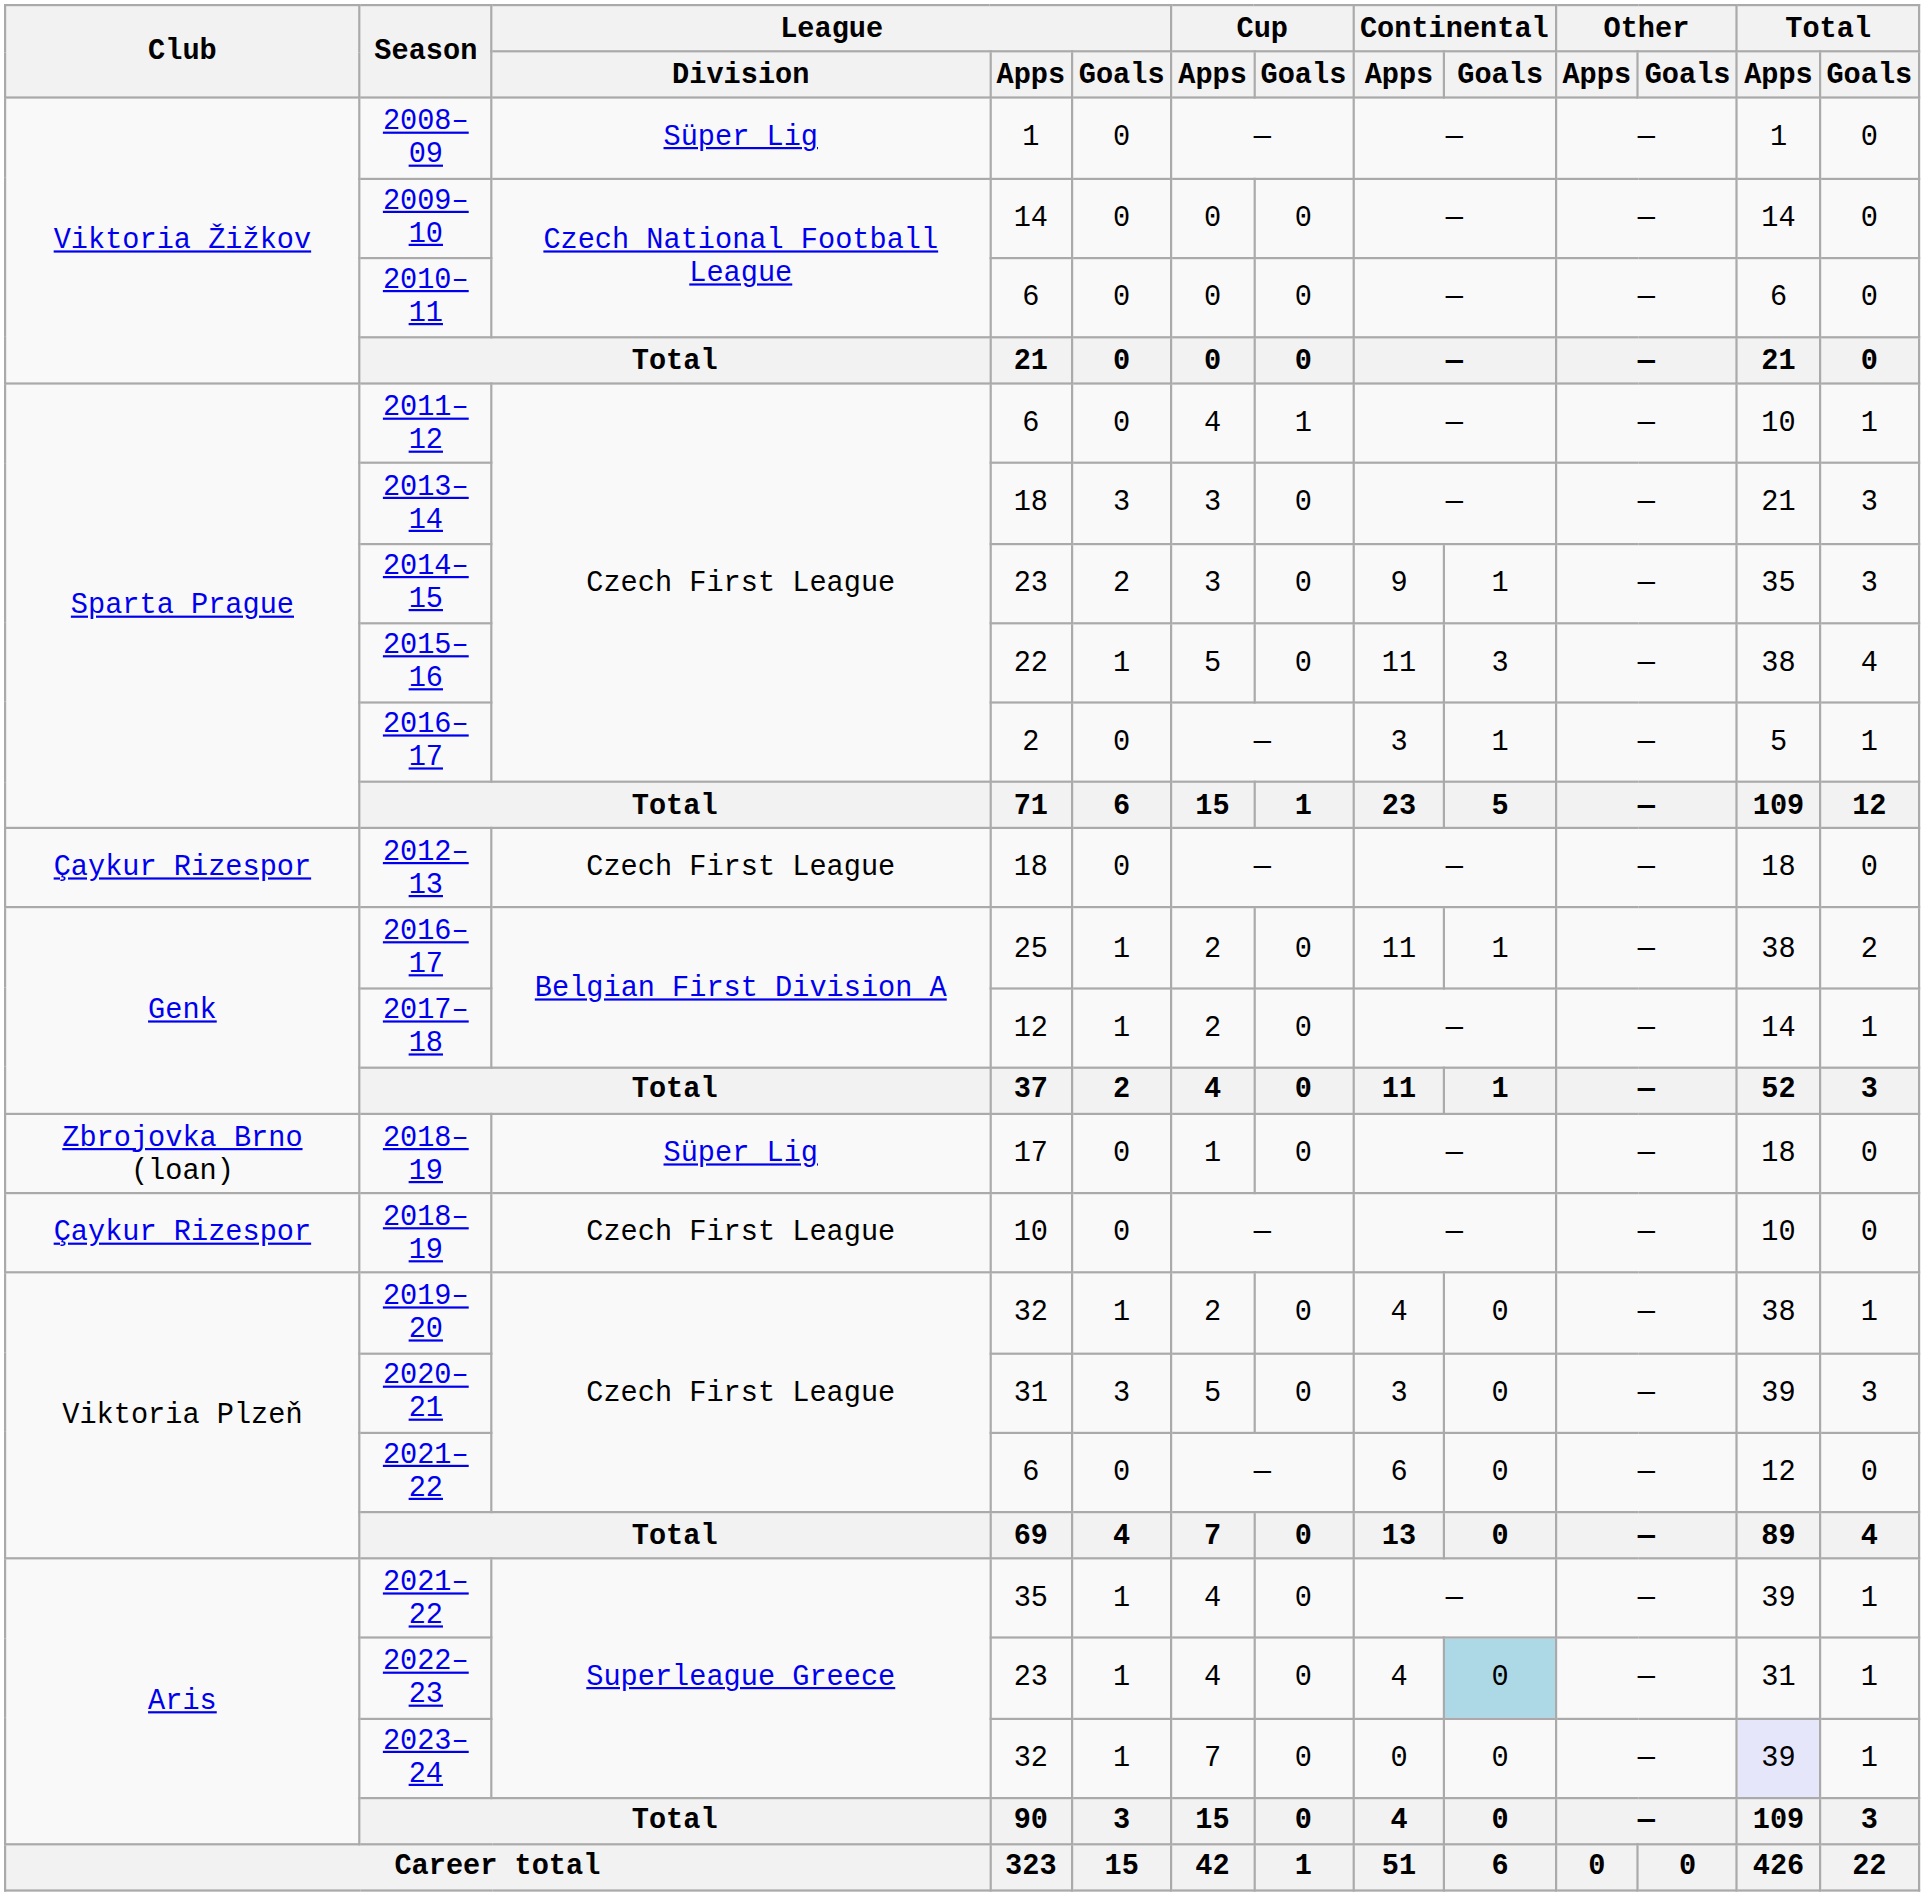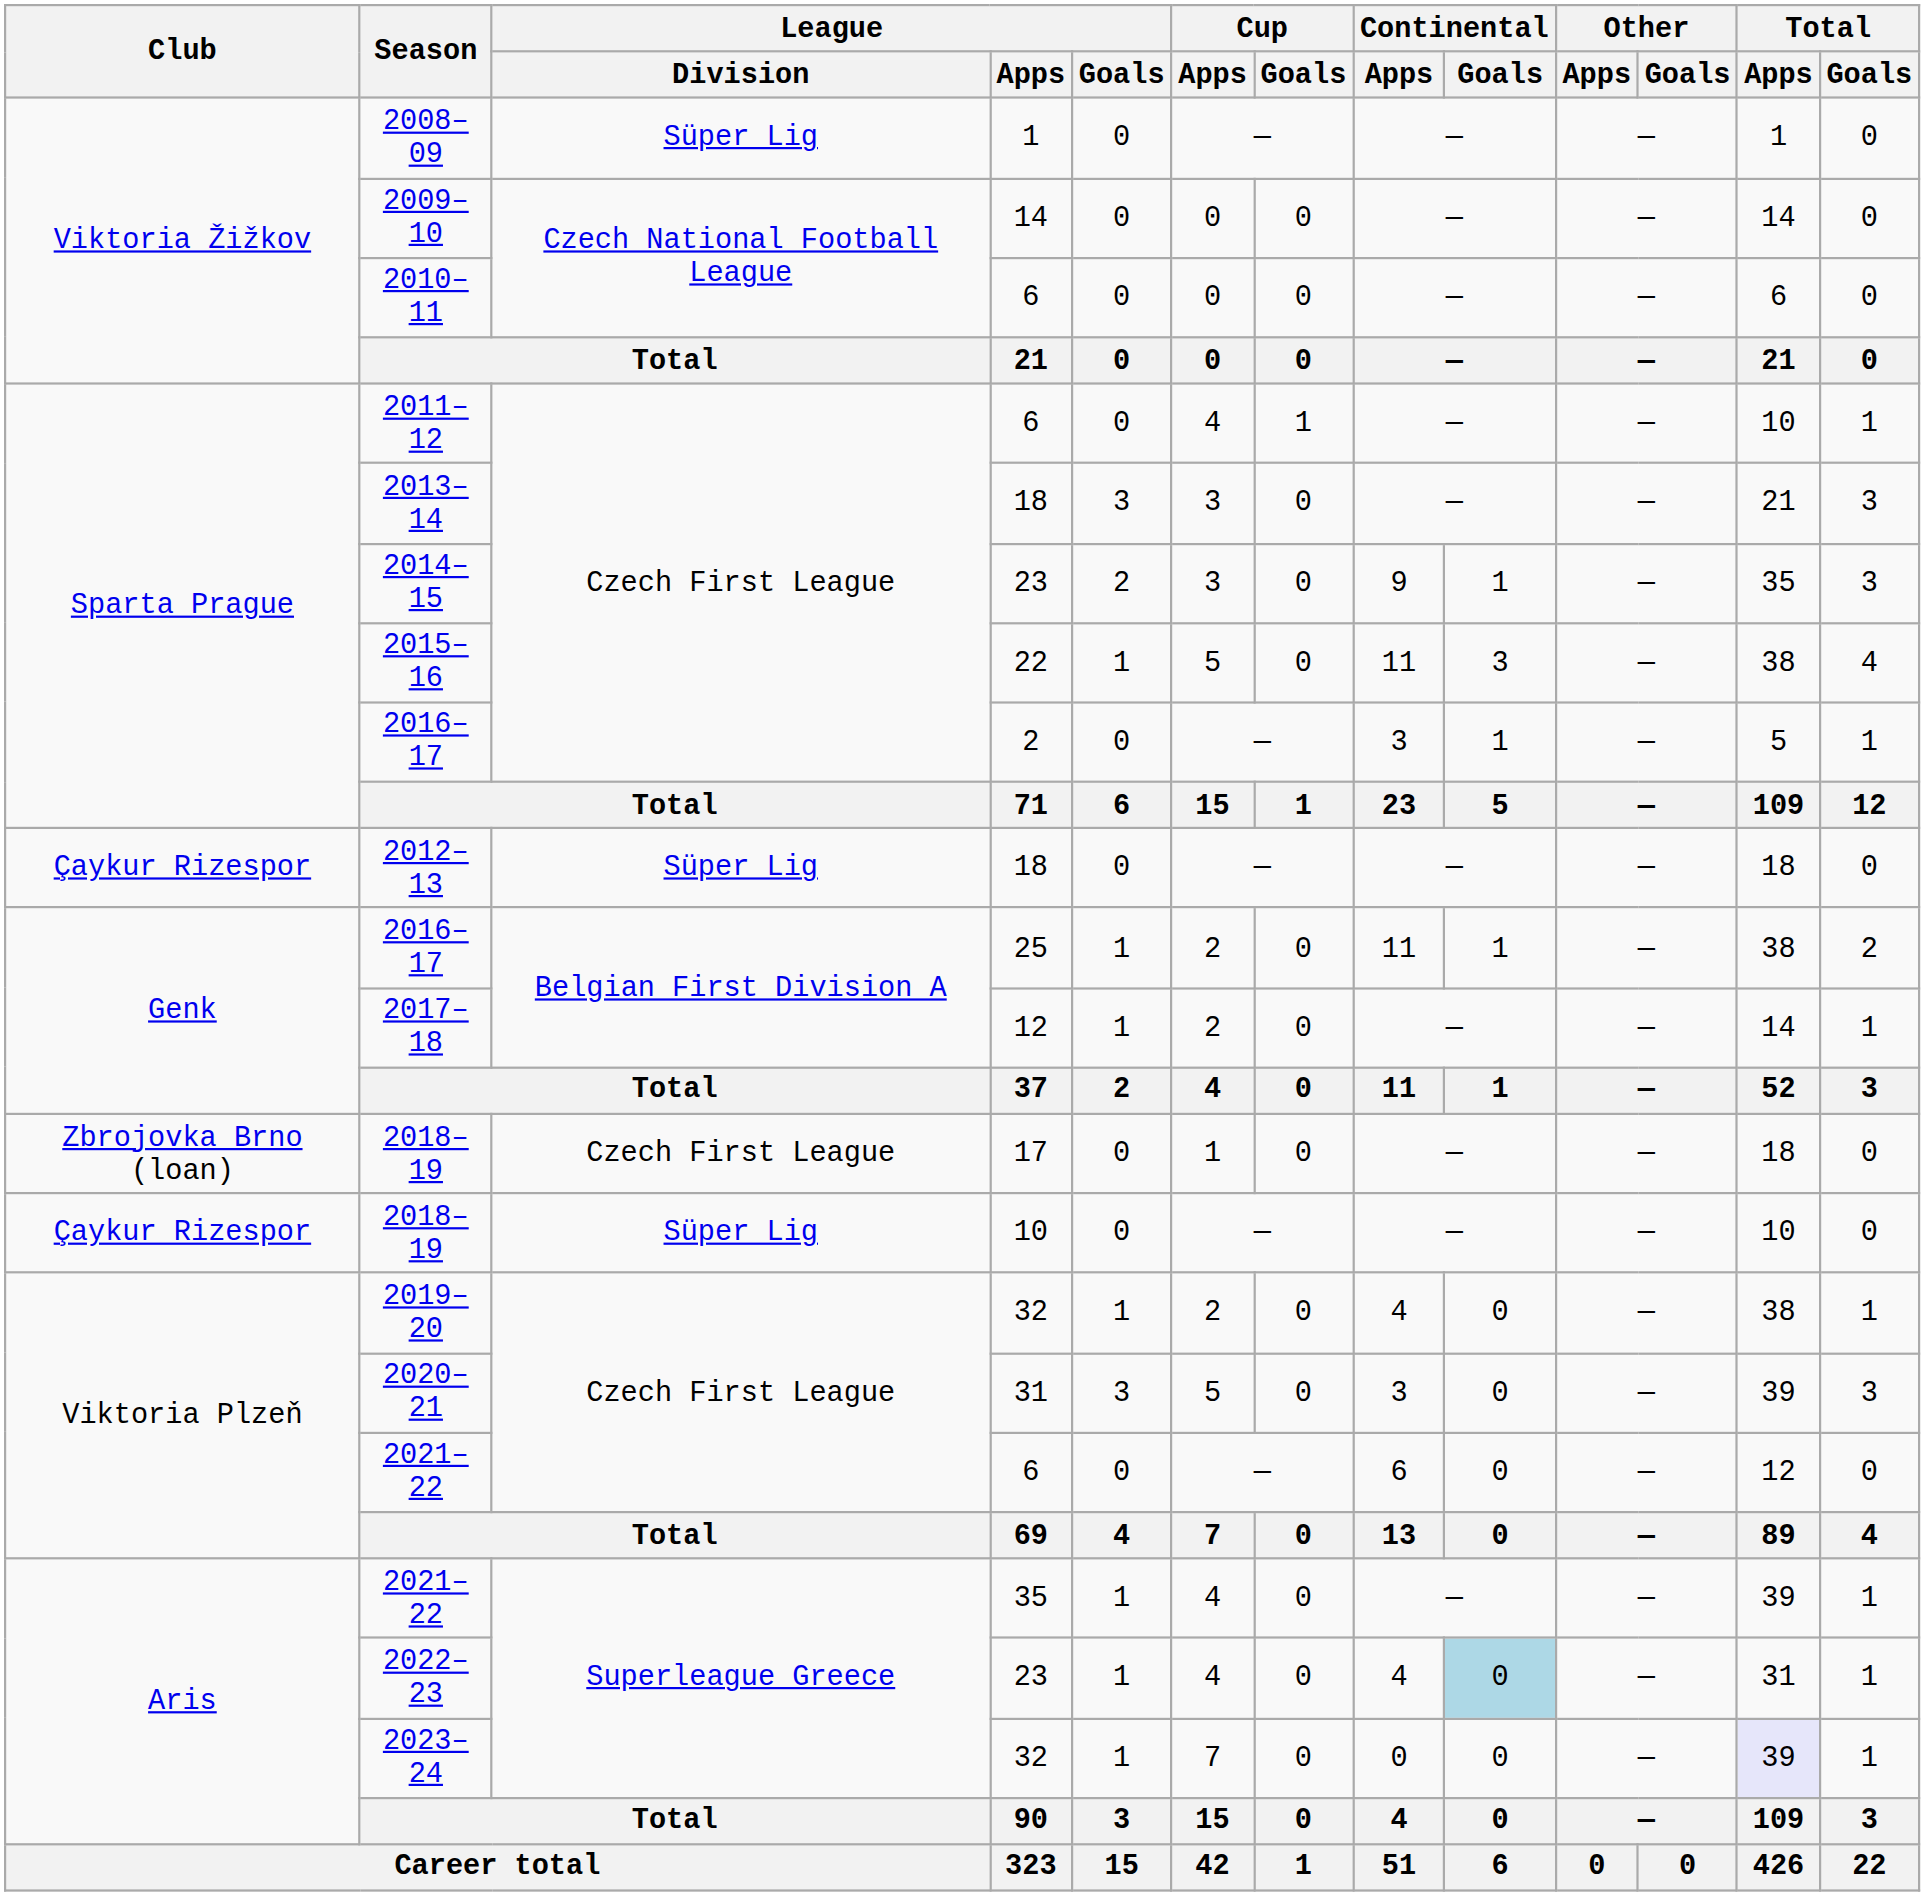2012–13 | League / Division: Czech First League -> Süper Lig
2018–19 / 17 | League / Division: Süper Lig -> Czech First League
2018–19 / 10 | League / Division: Czech First League -> Süper Lig
